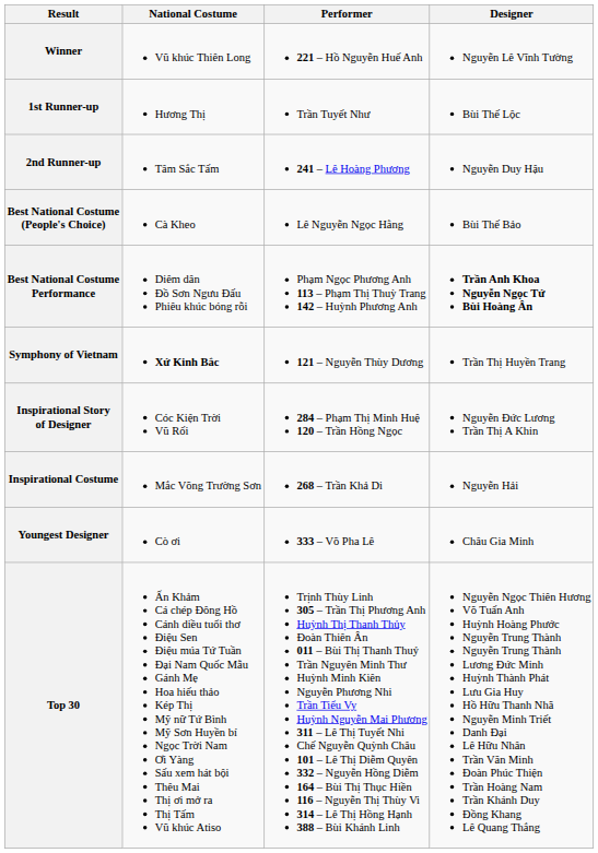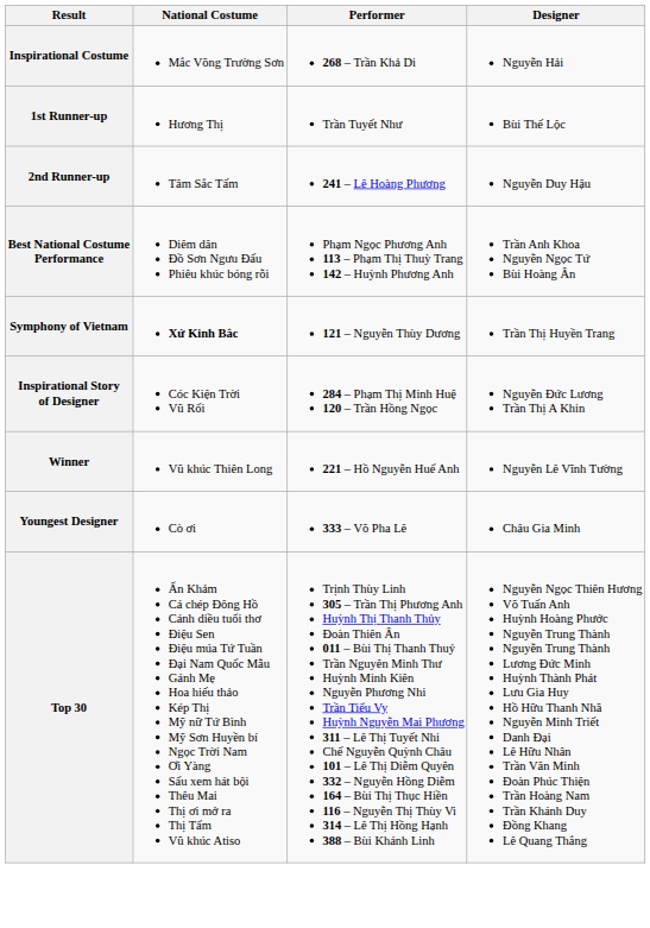rows swapped: Winner <-> Inspirational Costume
- row: Best National Costume (People's Choice) | Cà Kheo | Lê Nguyễn Ngọc Hằng | Bùi Thế Bảo
Best National Costume Performance | Designer: bold -> normal
